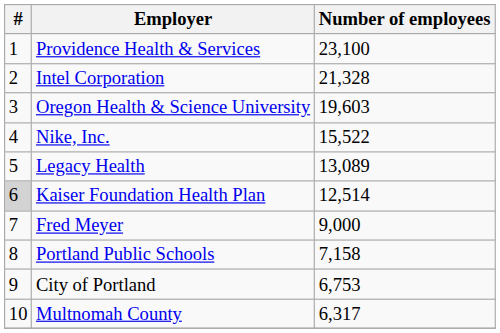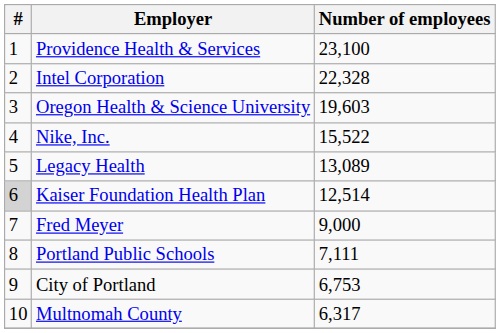Intel Corporation | Number of employees: 21,328 -> 22,328
Portland Public Schools | Number of employees: 7,158 -> 7,111
